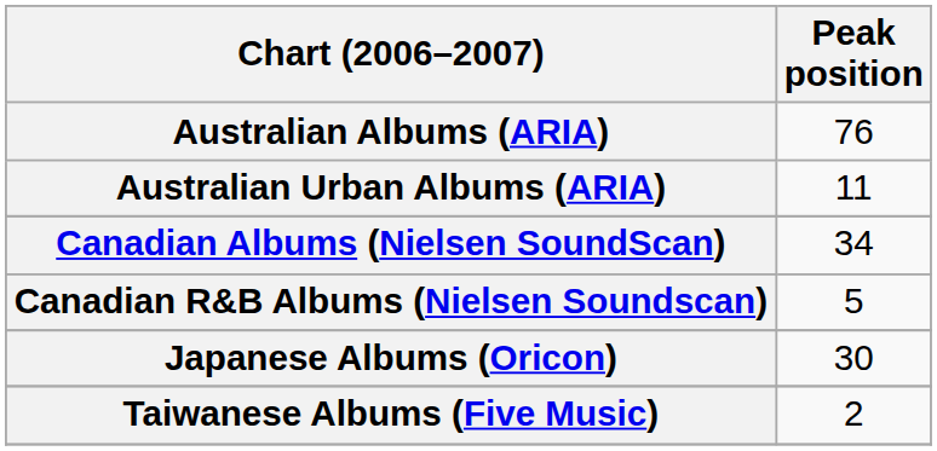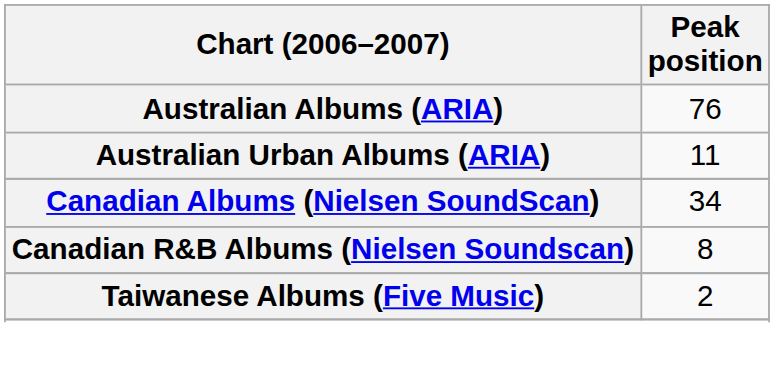Canadian R&B Albums (Nielsen Soundscan) | Peak position: 5 -> 8
- row: Japanese Albums (Oricon) | 30
